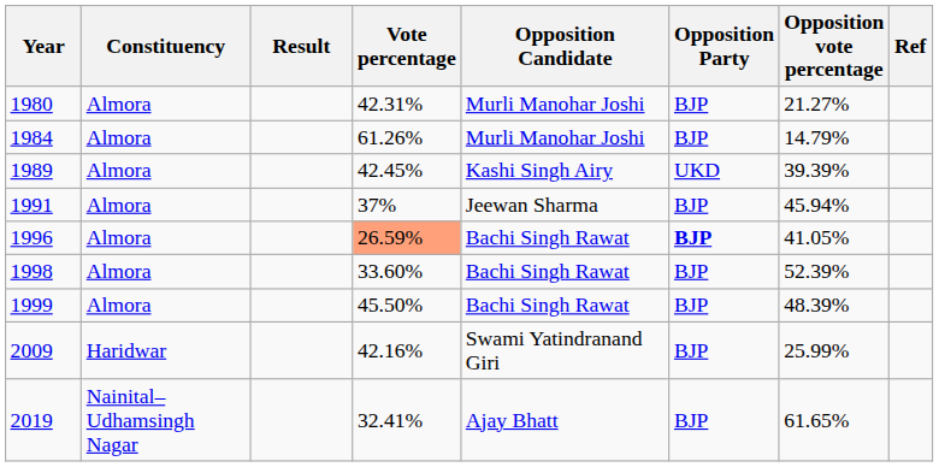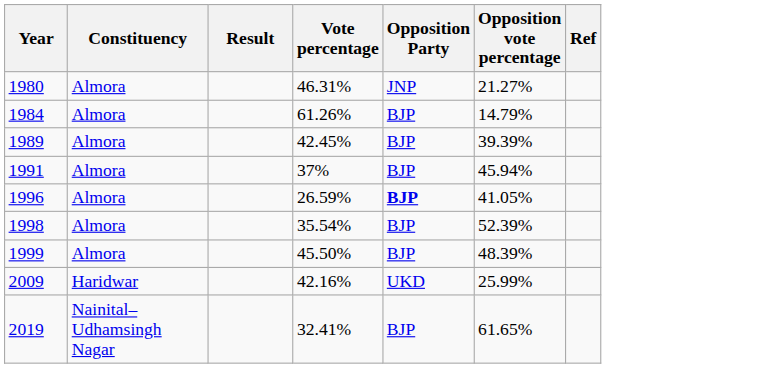- column: Opposition Candidate | Murli Manohar Joshi | Murli Manohar Joshi | Kashi Singh Airy | Jeewan Sharma | Bachi Singh Rawat | Bachi Singh Rawat | Bachi Singh Rawat | Swami Yatindranand Giri | Ajay Bhatt
1980 | Vote percentage: 42.31% -> 46.31%
1980 | Opposition Party: BJP -> JNP
1989 | Opposition Party: UKD -> BJP
1996 | Vote percentage: lightsalmon background -> no background
1998 | Vote percentage: 33.60% -> 35.54%
2009 | Opposition Party: BJP -> UKD
